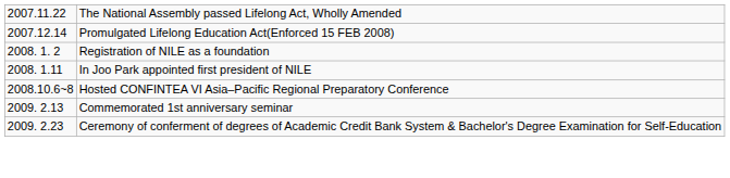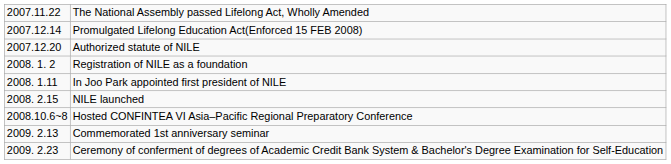+ row: 2007.12.20 | Authorized statute of NILE
+ row: 2008. 2.15 | NILE launched
